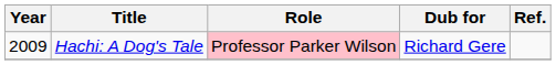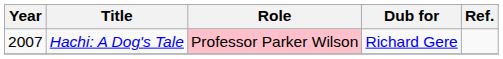Hachi: A Dog's Tale | Year: 2009 -> 2007
